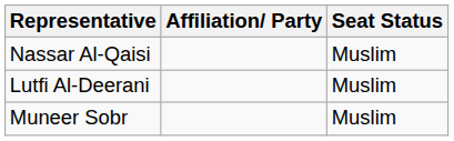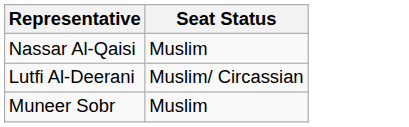- column: Affiliation/ Party
Lutfi Al-Deerani | Seat Status: Muslim -> Muslim/ Circassian
